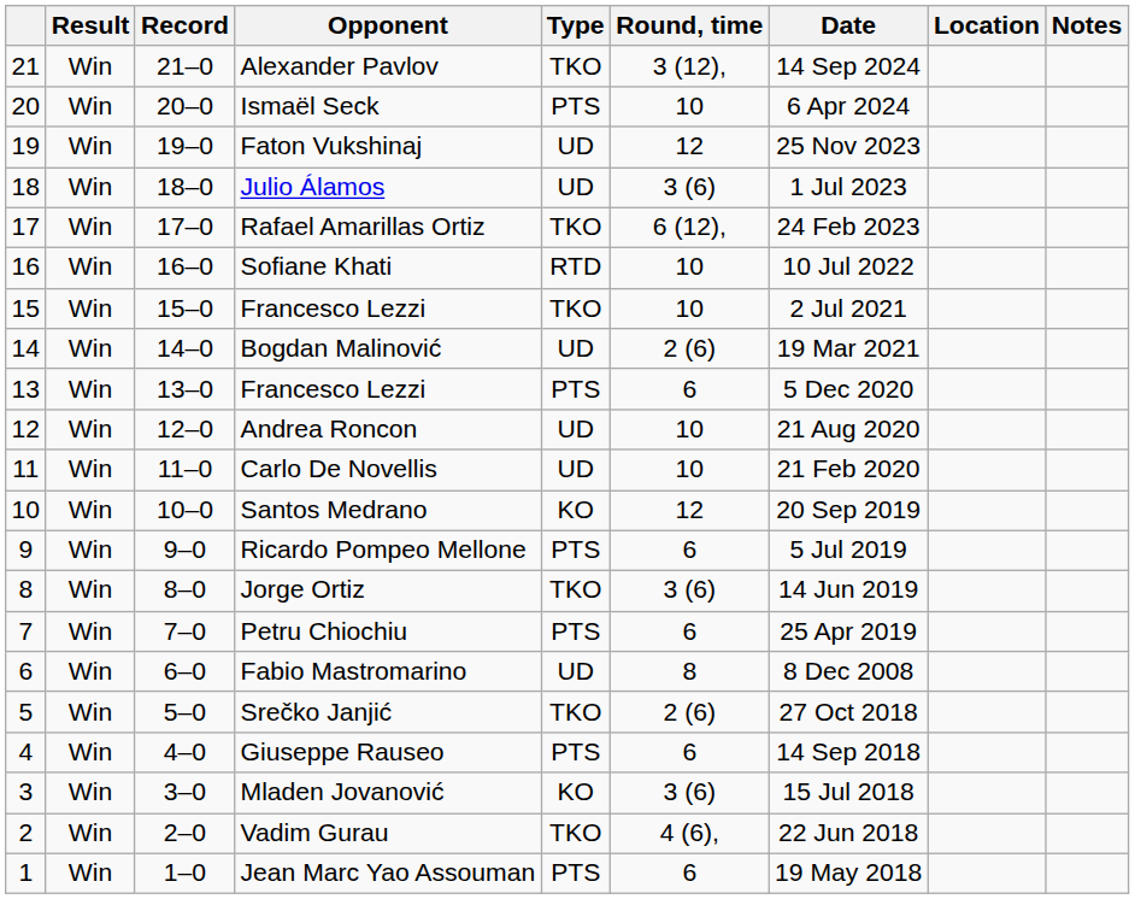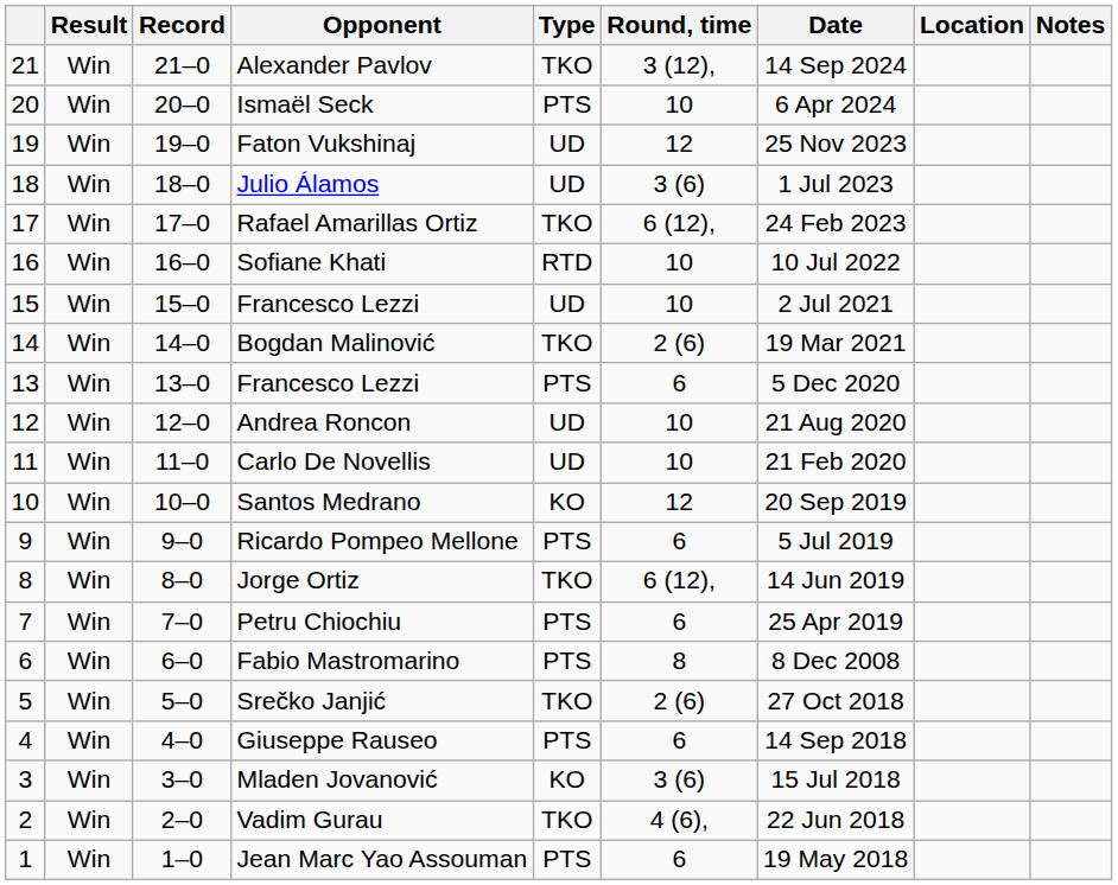15 / Francesco Lezzi | Type: TKO -> UD
Bogdan Malinović | Type: UD -> TKO
Jorge Ortiz | Round, time: 3 (6) -> 6 (12),
Fabio Mastromarino | Type: UD -> PTS
